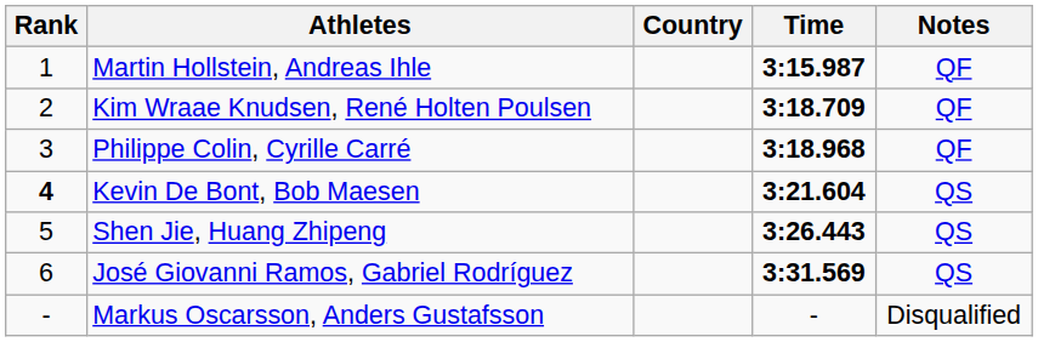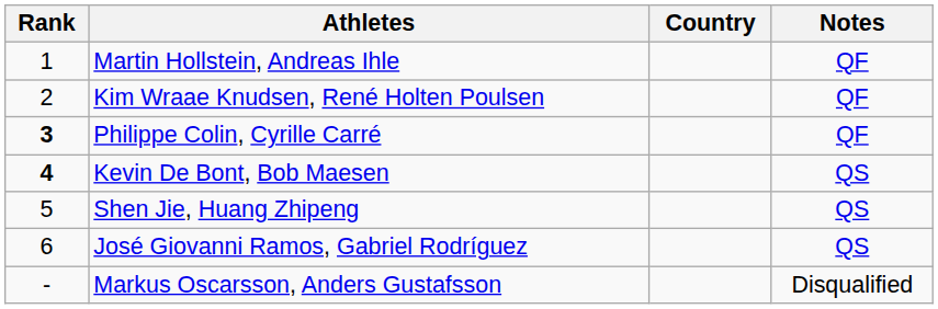- column: Time | 3:15.987 | 3:18.709 | 3:18.968 | 3:21.604 | 3:26.443 | 3:31.569 | -
Philippe Colin, Cyrille Carré | Rank: normal -> bold
